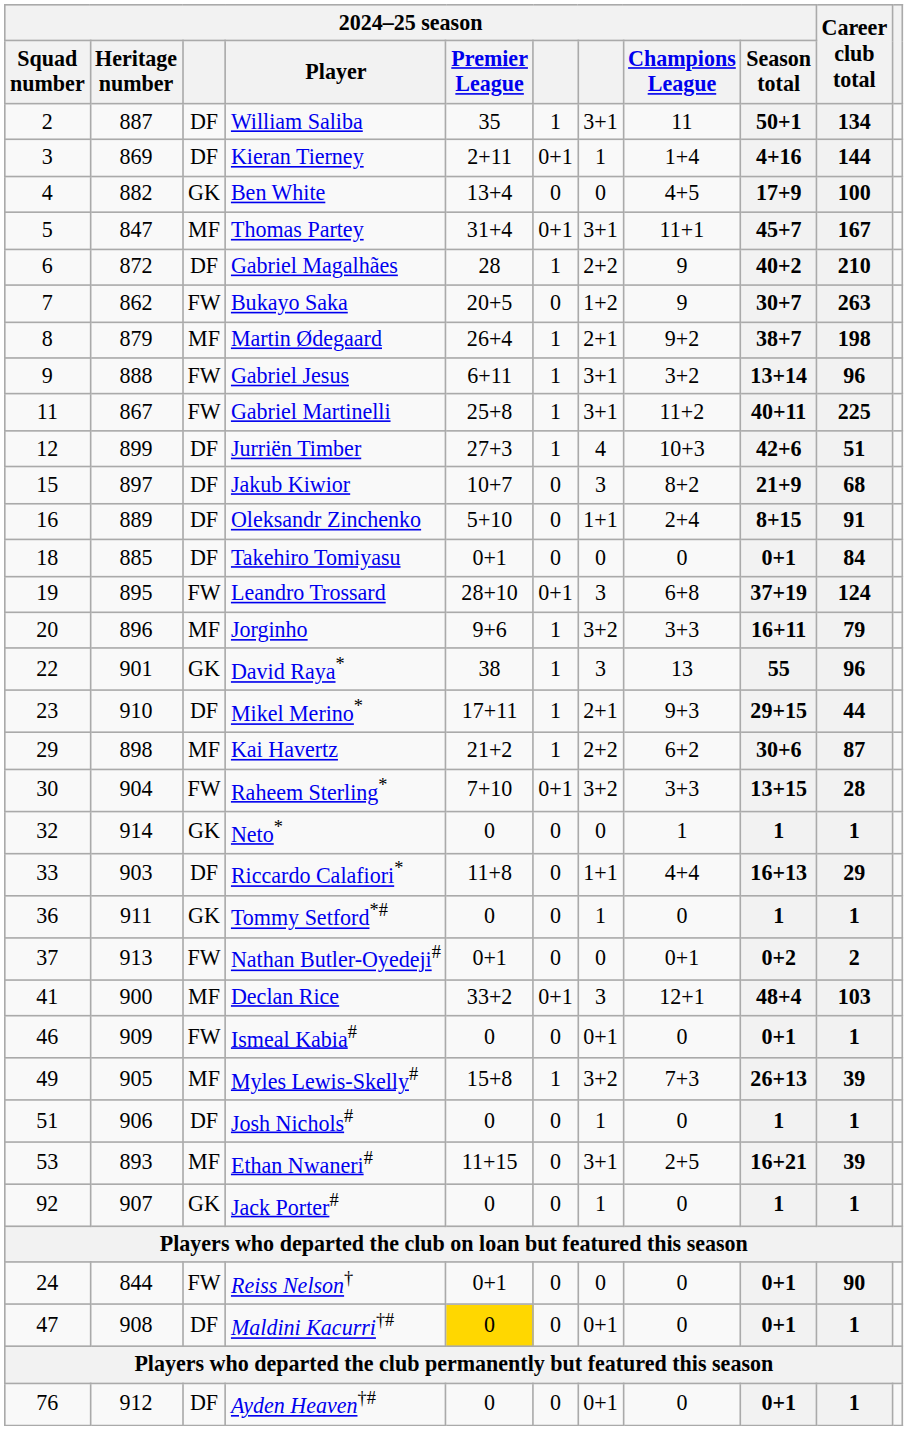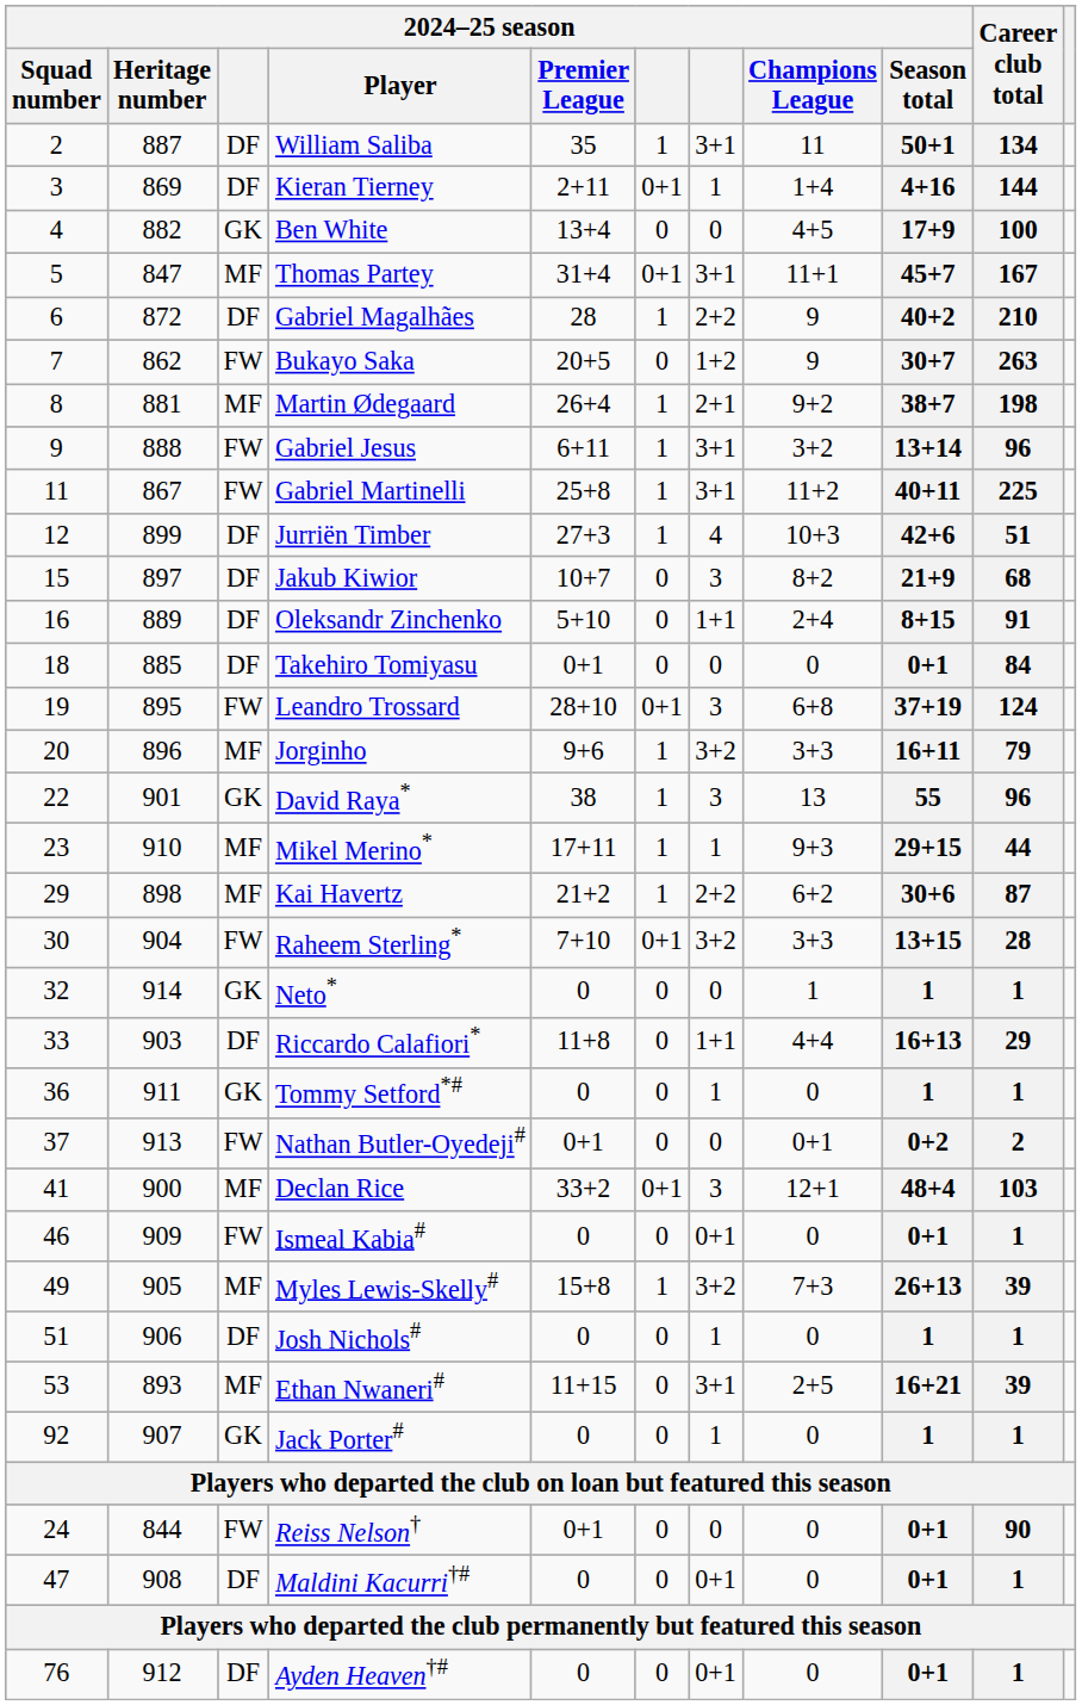Martin Ødegaard | 2024–25 season / Heritage number: 879 -> 881
Mikel Merino* | column 3: DF -> MF
Mikel Merino* | column 7: 2+1 -> 1
Maldini Kacurri†# | 2024–25 season / Premier League: gold background -> no background
